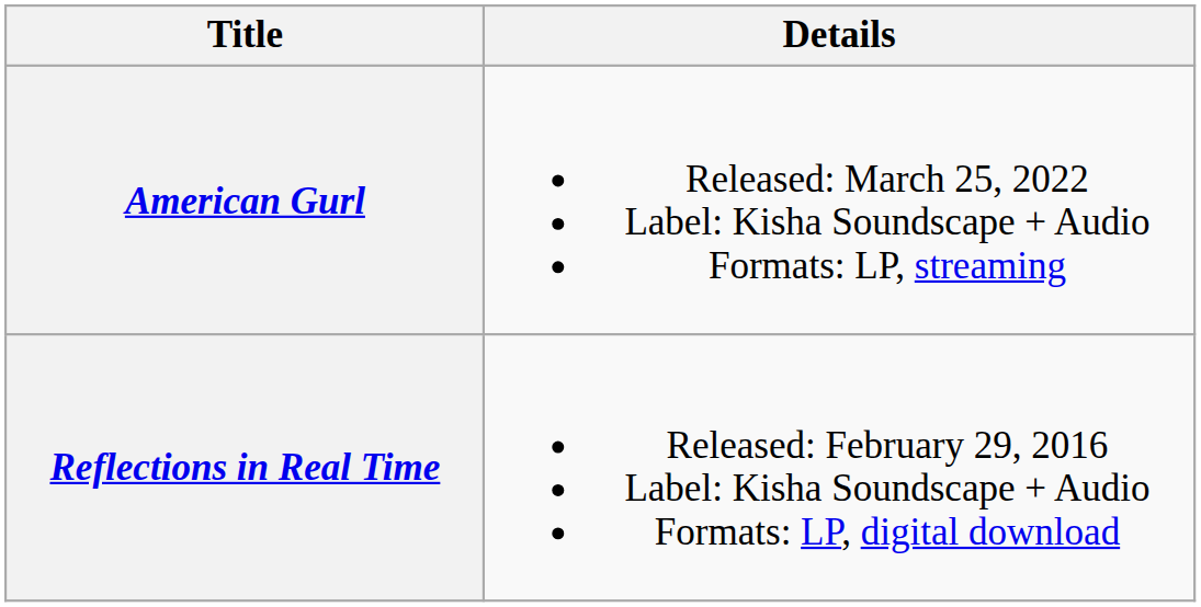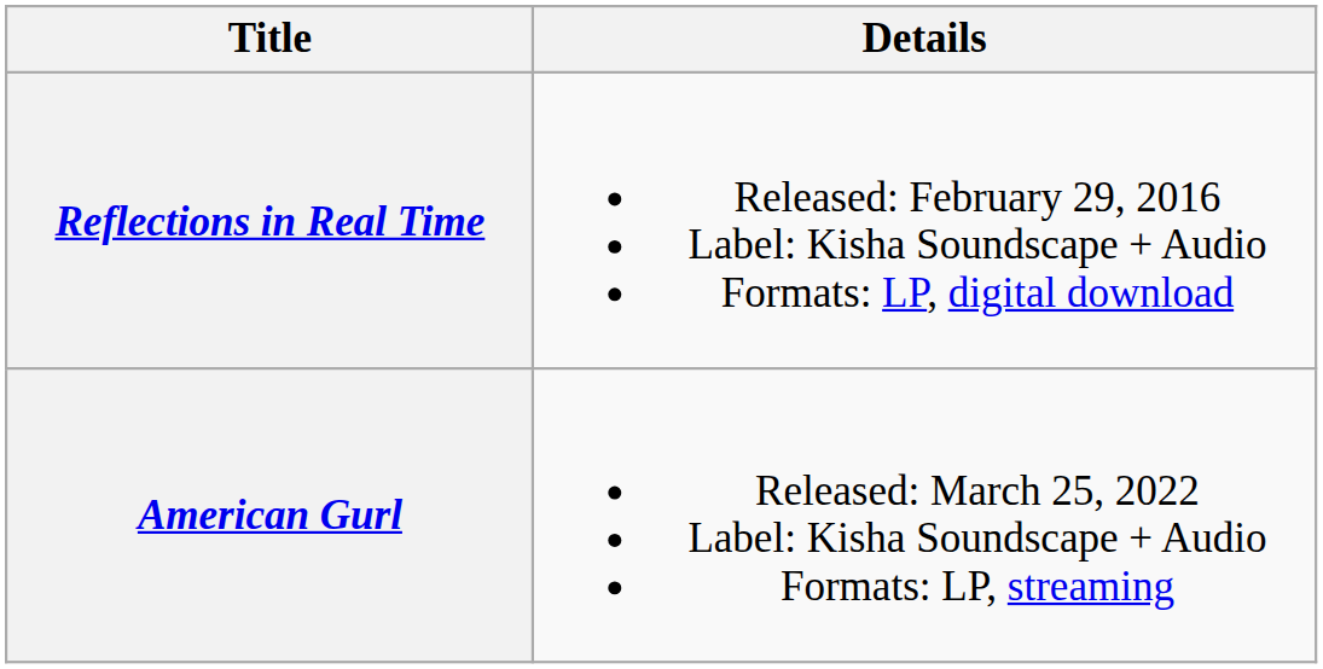rows swapped: Reflections in Real Time <-> American Gurl
